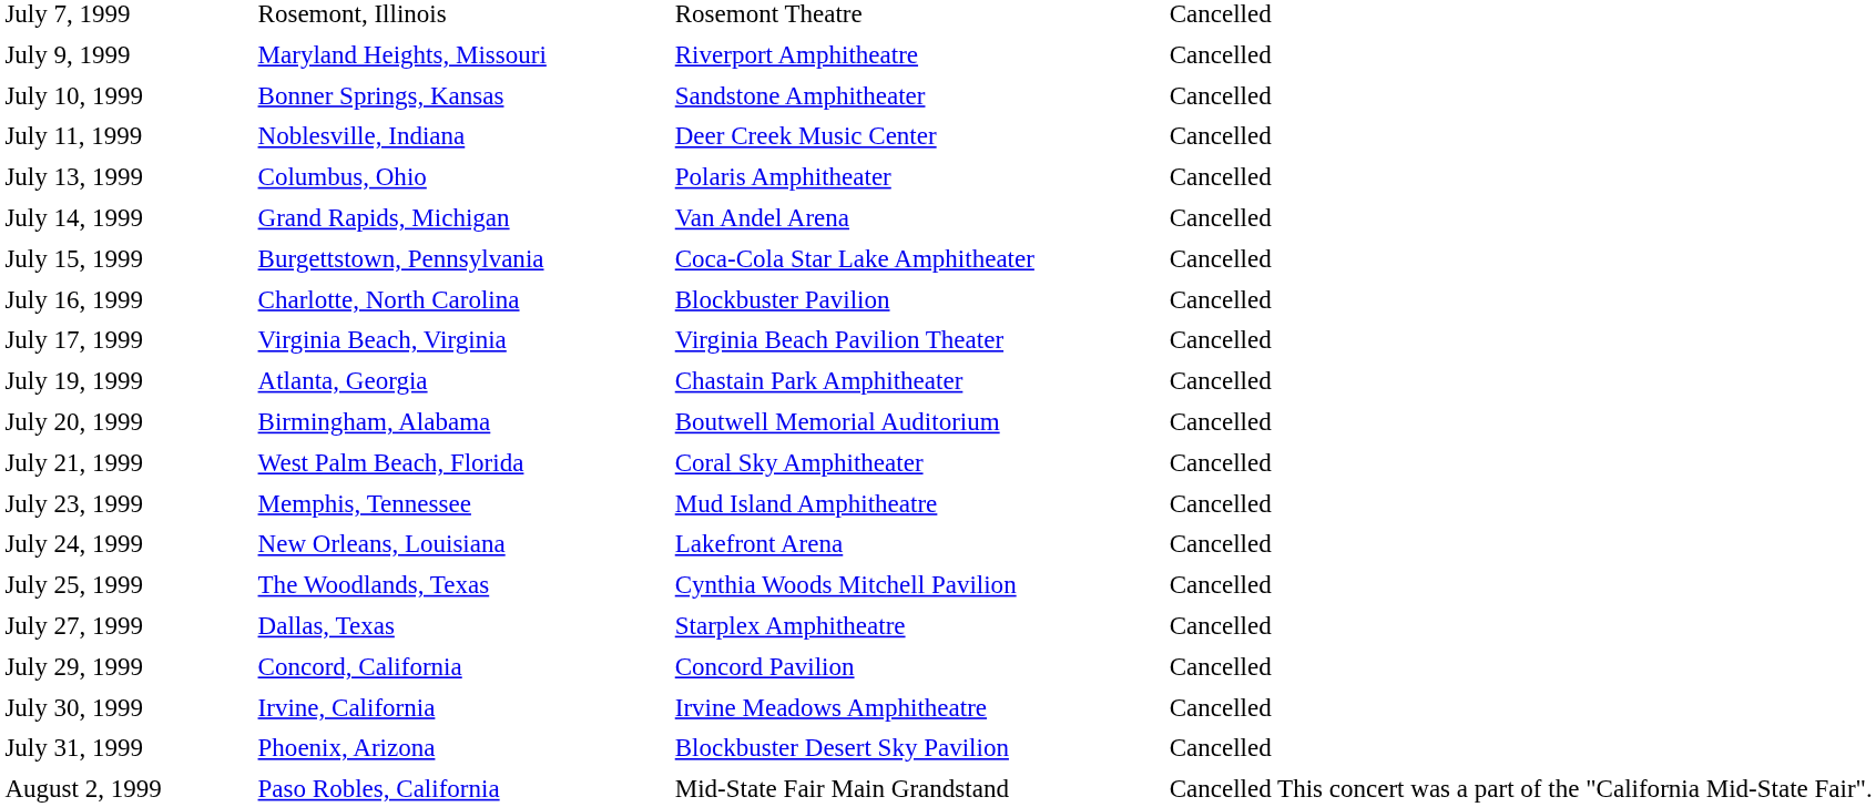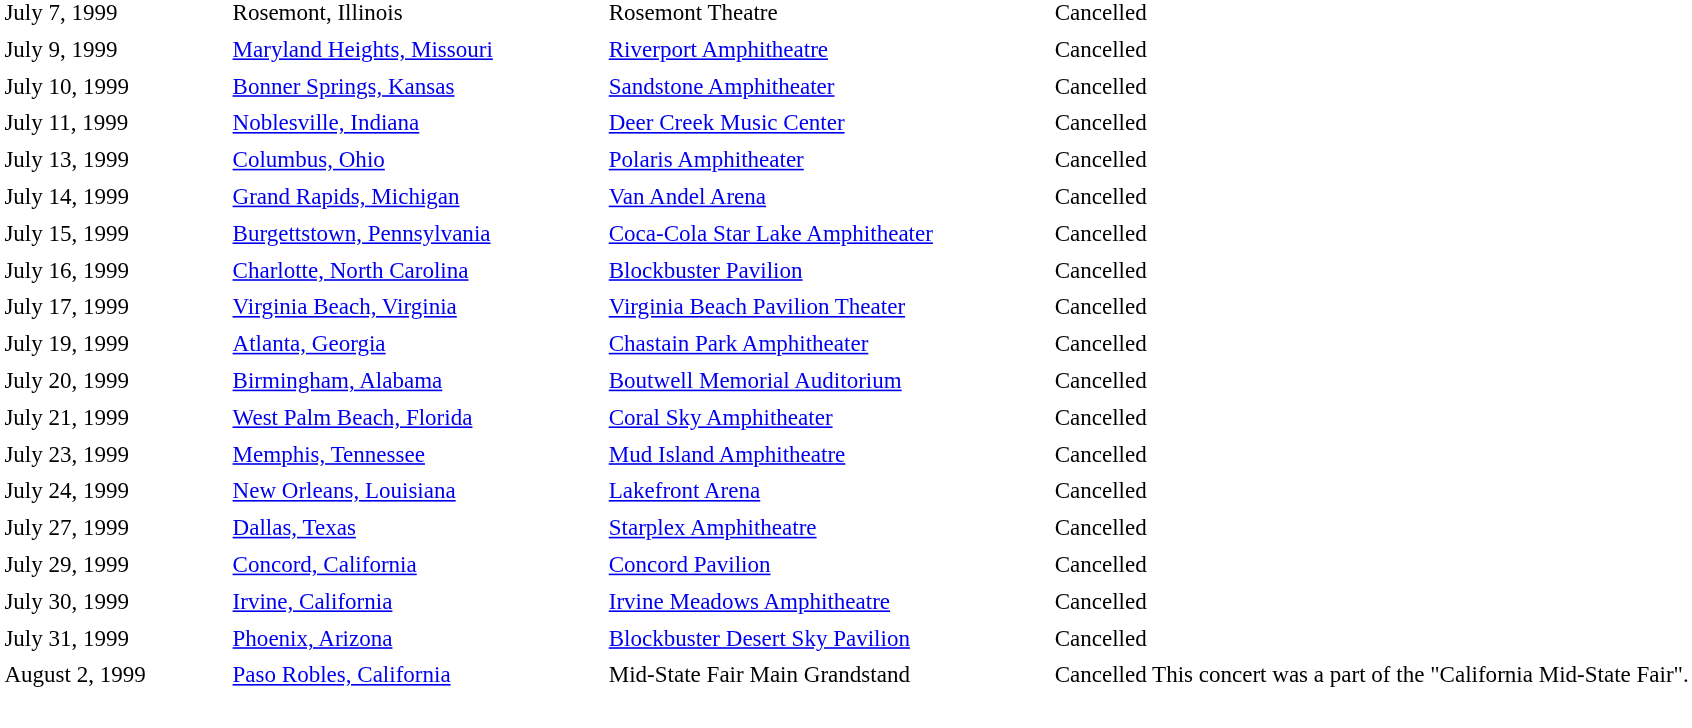- row: July 25, 1999 | The Woodlands, Texas | Cynthia Woods Mitchell Pavilion | Cancelled
